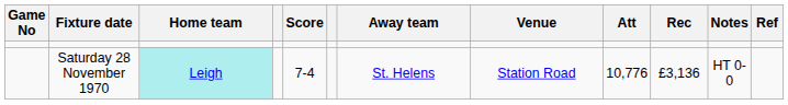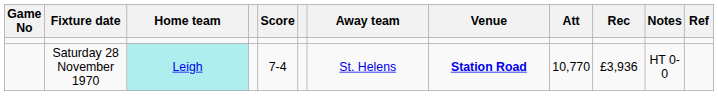Saturday 28 November 1970 | Venue: normal -> bold
Saturday 28 November 1970 | Att: 10,776 -> 10,770
Saturday 28 November 1970 | Rec: £3,136 -> £3,936
